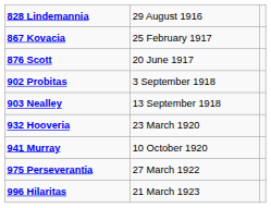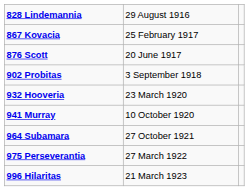- row: 903 Nealley | 13 September 1918
+ row: 964 Subamara | 27 October 1921
